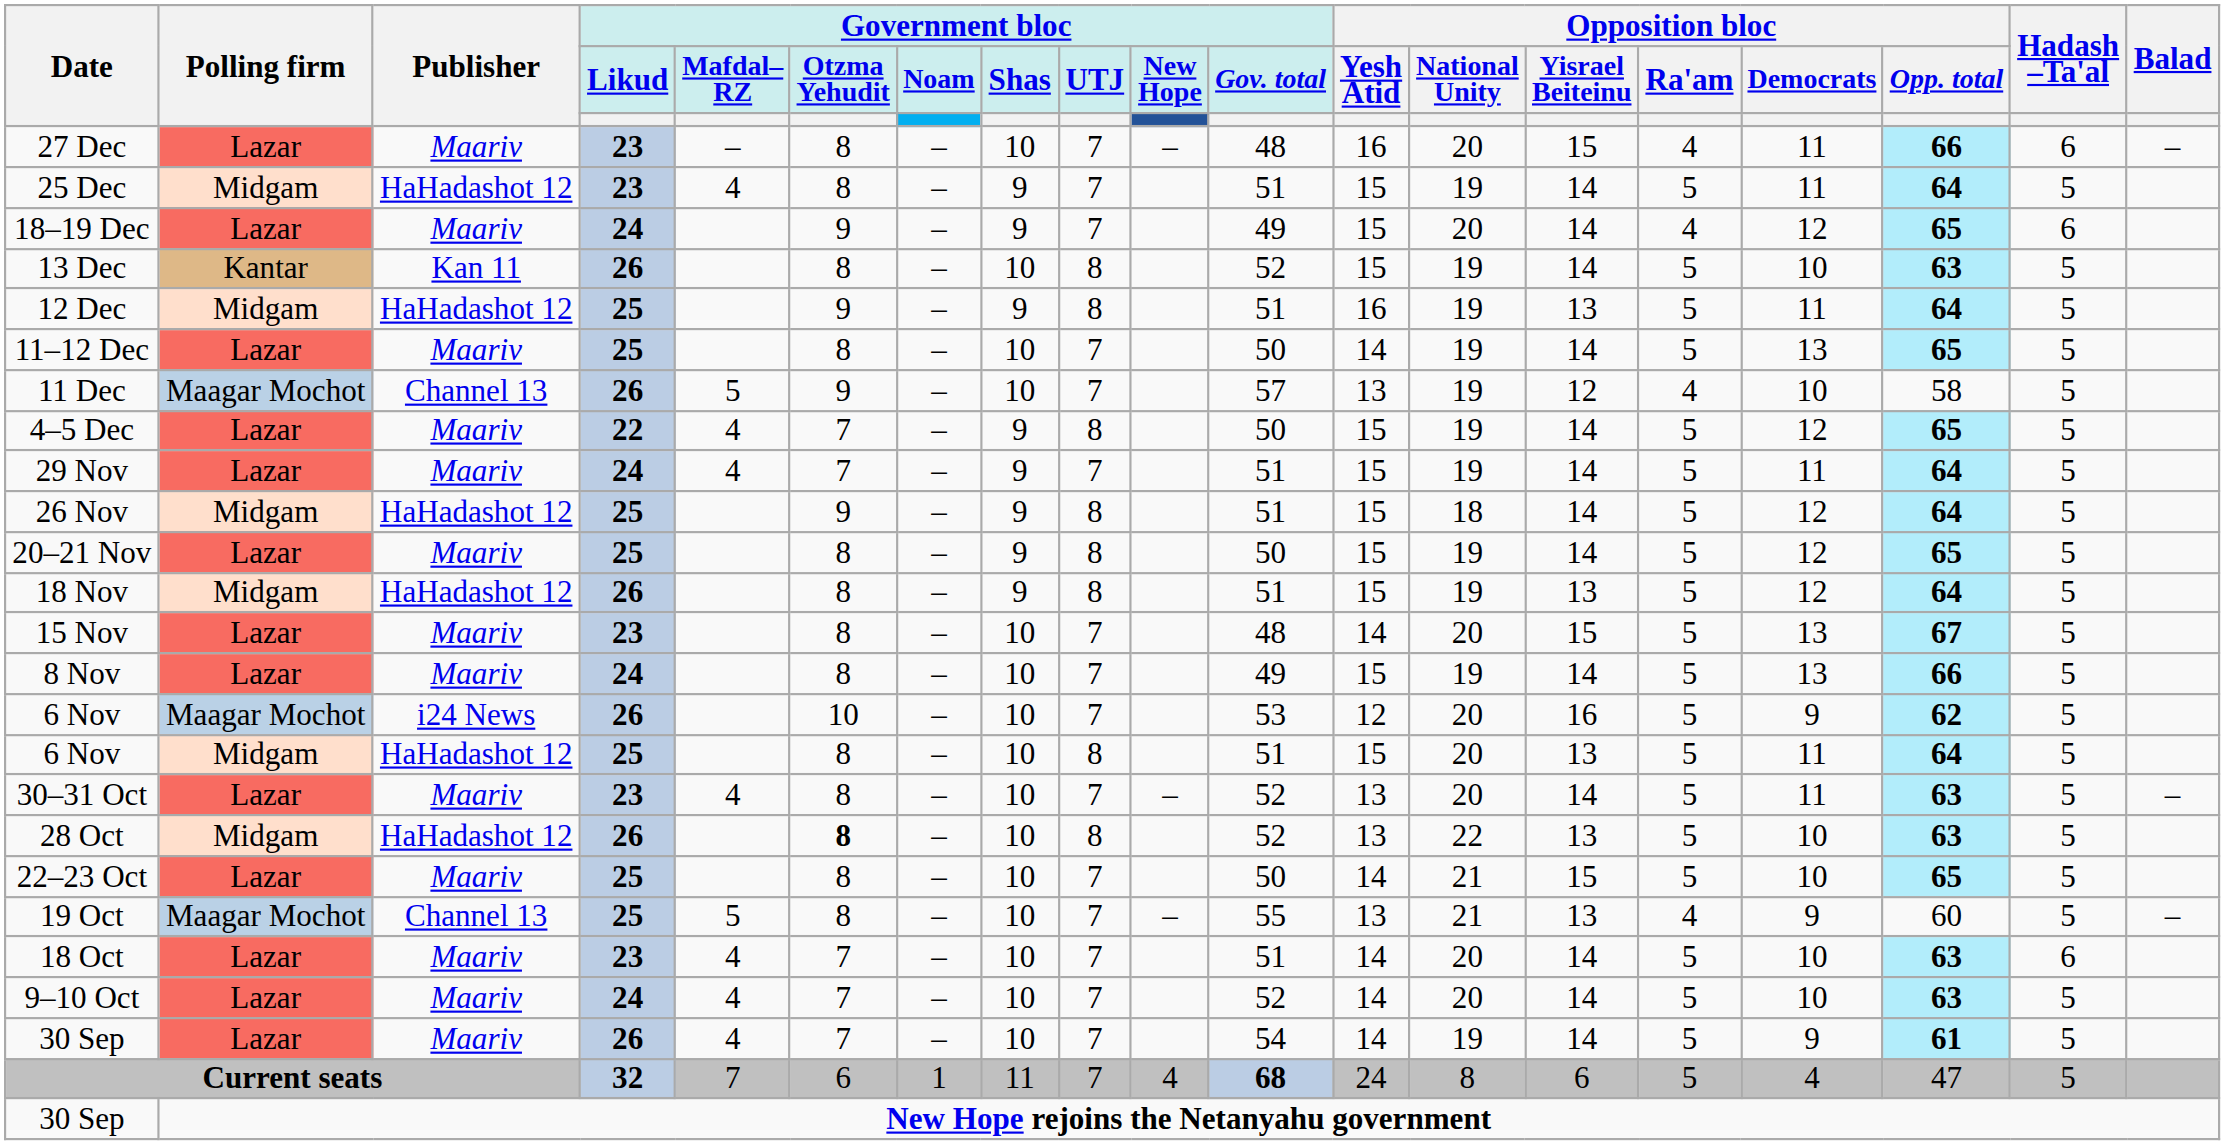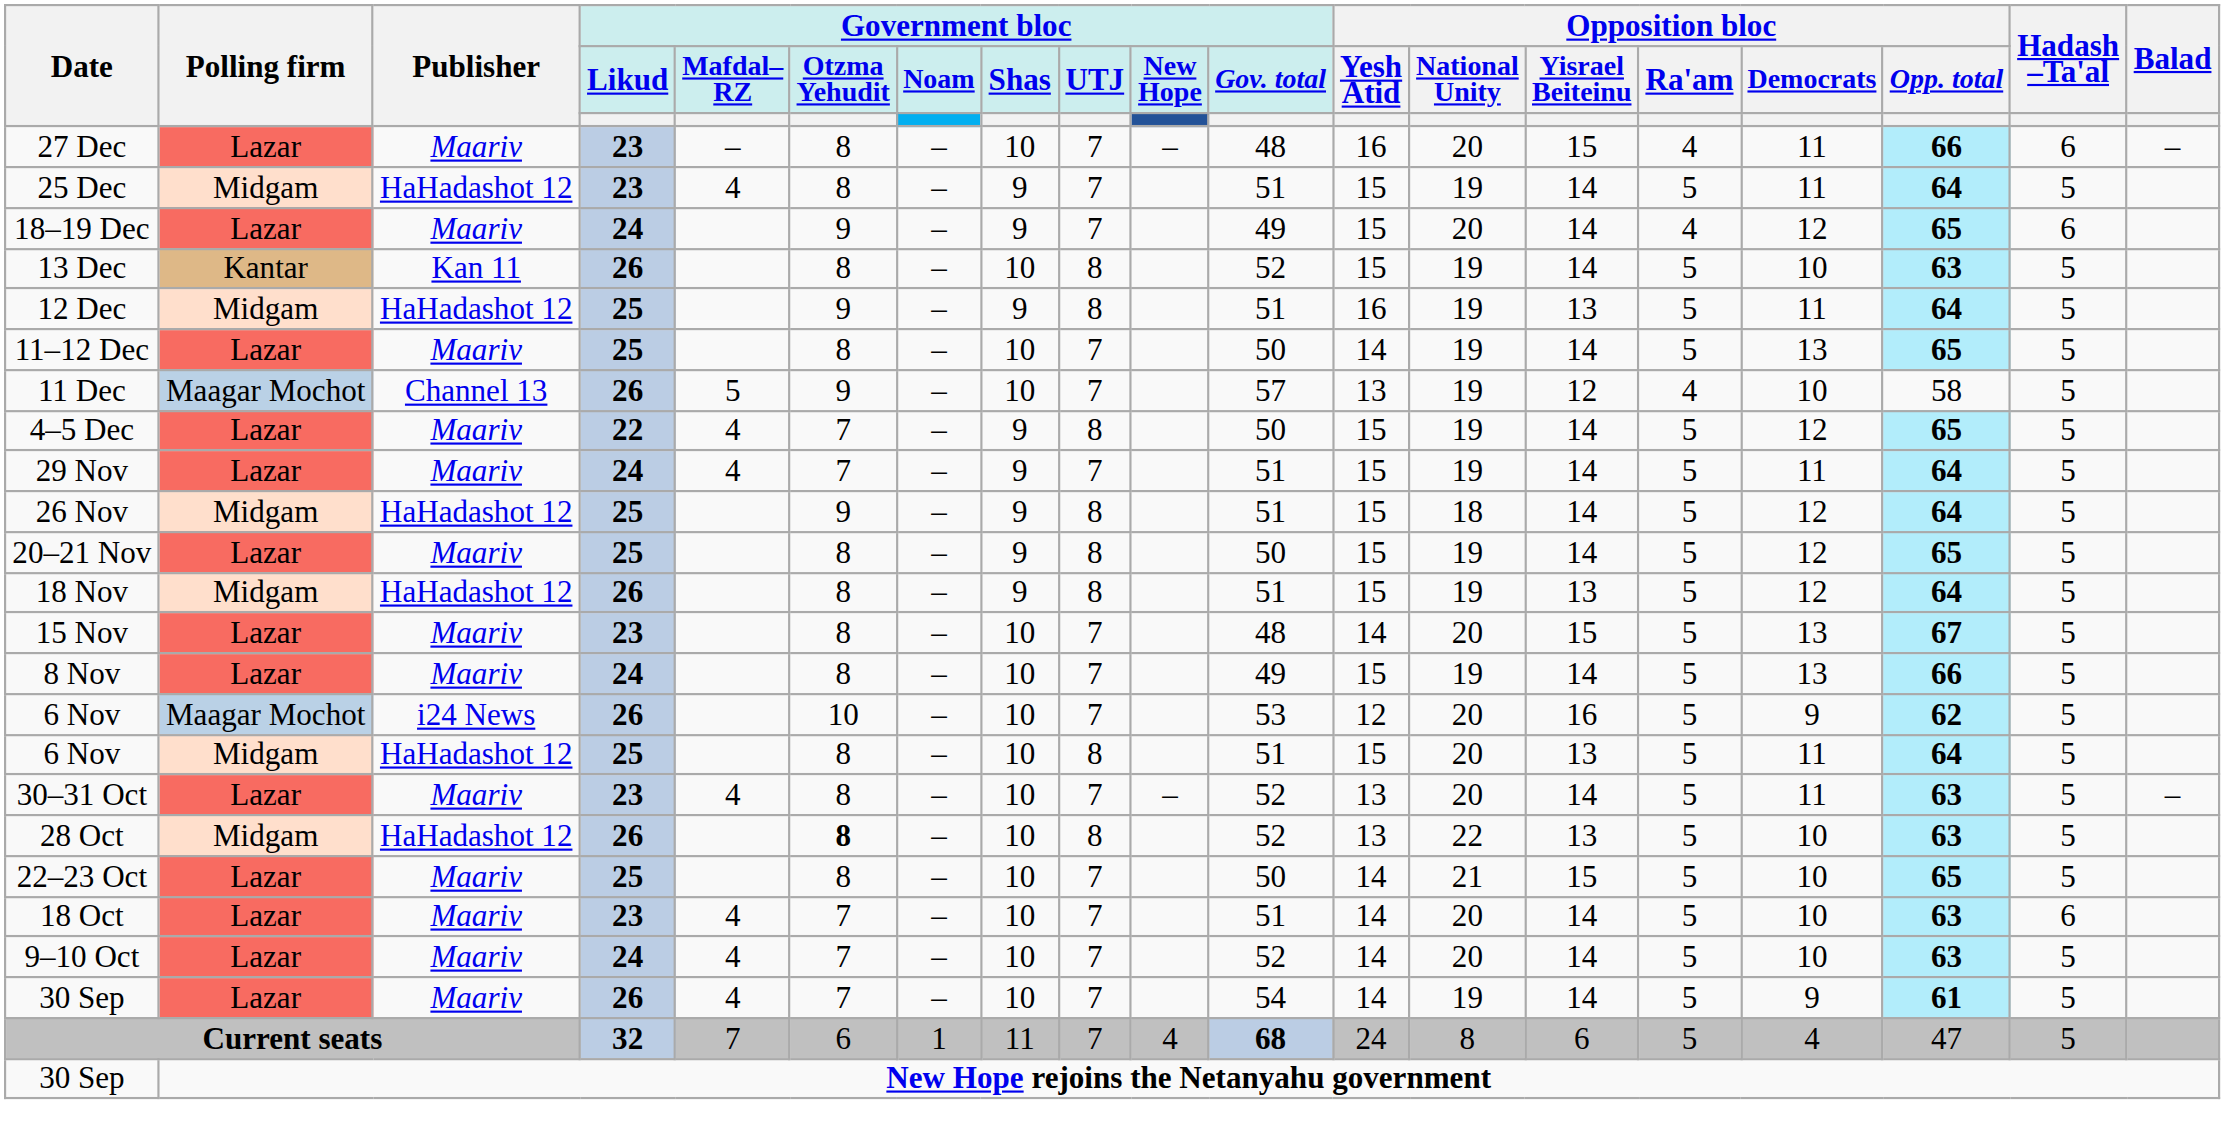- row: 19 Oct | Maagar Mochot | Channel 13 | 25 | 5 | 8 | – | 10 | 7 | – | 55 | 13 | 21 | 13 | 4 | 9 | 60 | 5 | –
